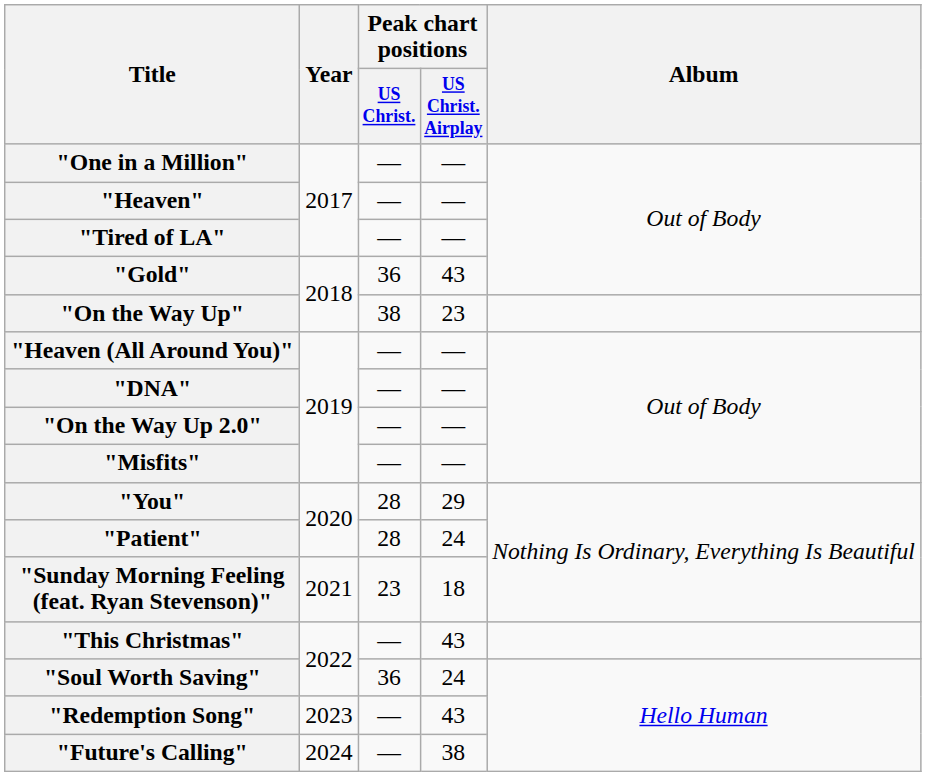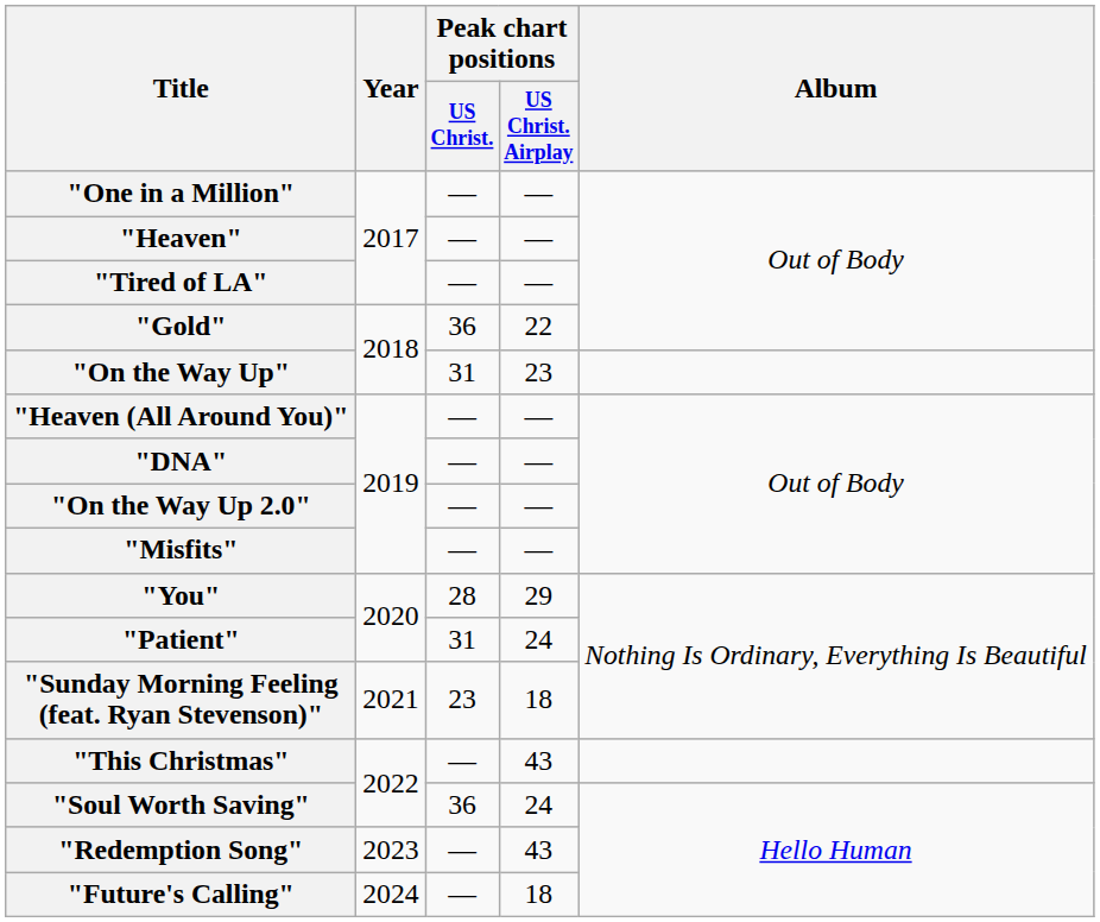"Gold" | Peak chart positions / US Christ. Airplay: 43 -> 22
"On the Way Up" | Peak chart positions / US Christ.: 38 -> 31
"Patient" | Peak chart positions / US Christ.: 28 -> 31
"Future's Calling" | Peak chart positions / US Christ. Airplay: 38 -> 18
